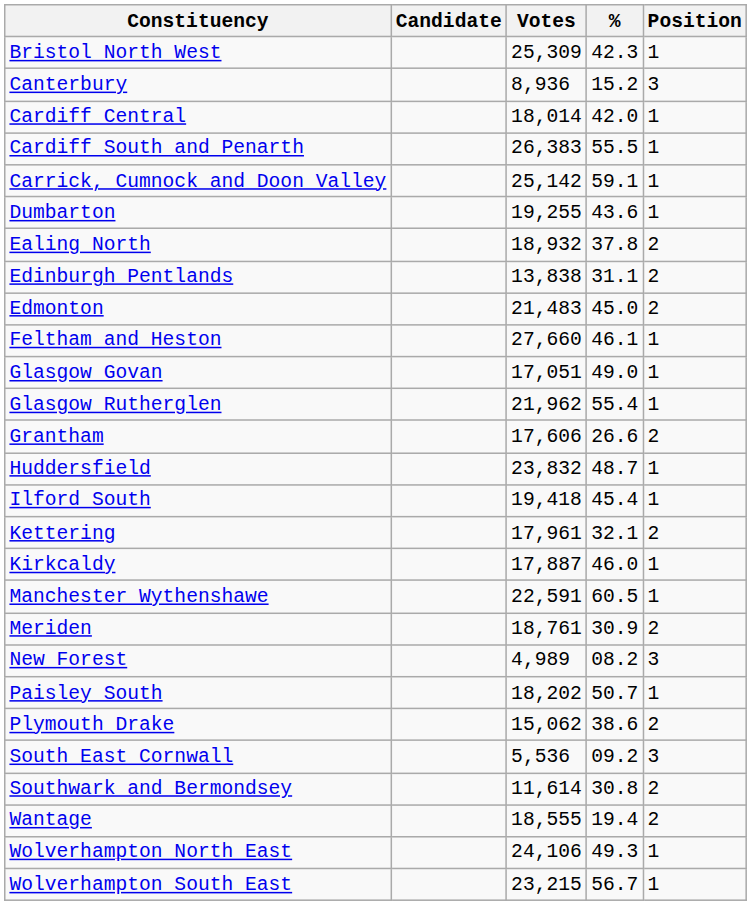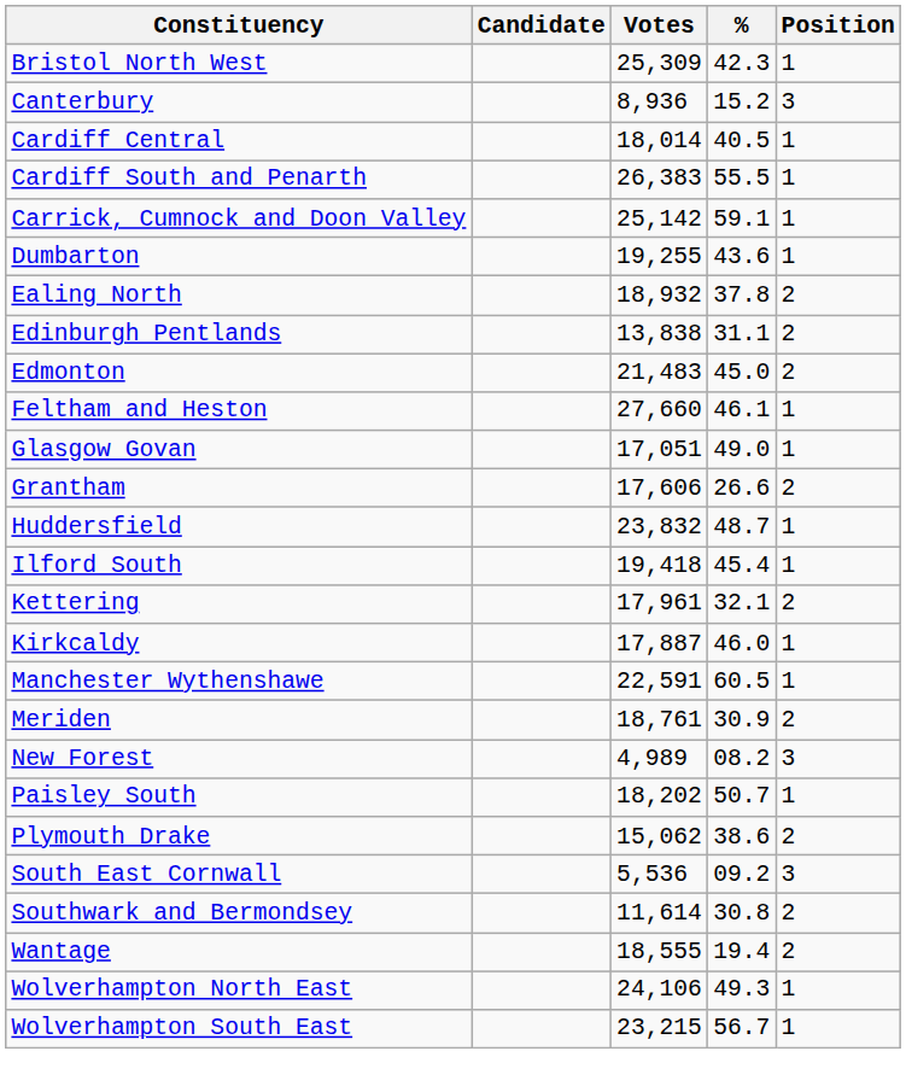Cardiff Central | %: 42.0 -> 40.5
- row: Glasgow Rutherglen | 21,962 | 55.4 | 1
